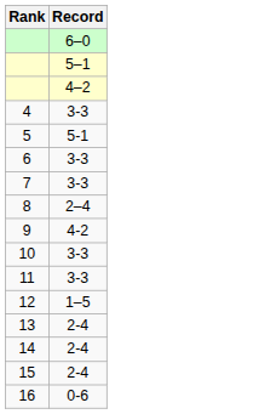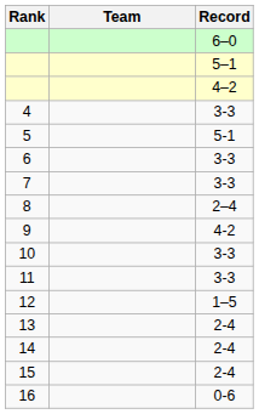+ column: Team
